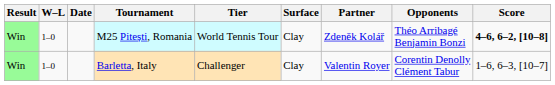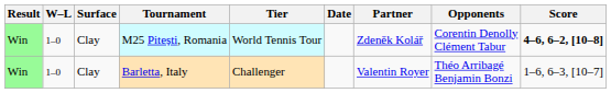columns swapped: Date <-> Surface
M25 Pitești, Romania | Opponents: Théo Arribagé Benjamin Bonzi -> Corentin Denolly Clément Tabur
Barletta, Italy | Opponents: Corentin Denolly Clément Tabur -> Théo Arribagé Benjamin Bonzi
